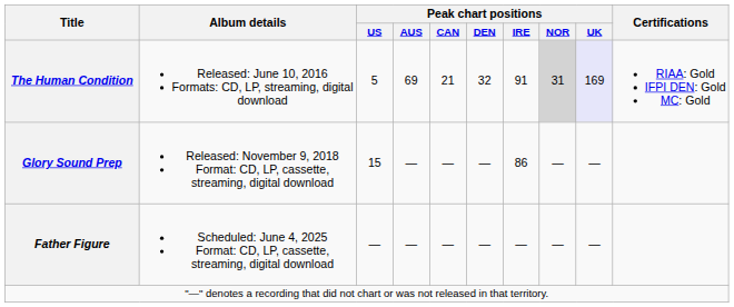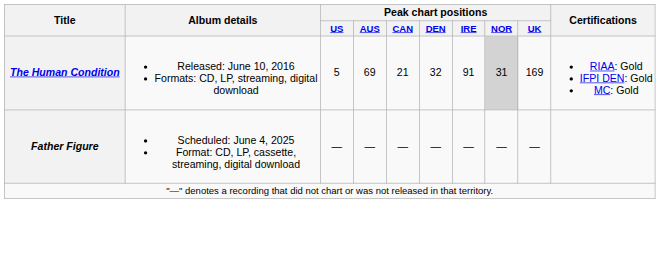The Human Condition | Peak chart positions / UK: lavender background -> no background
- row: Glory Sound Prep | Released: November 9, 2018 Format: CD, LP, cassette, streaming, digital download | 15 | — | — | — | 86 | — | —
